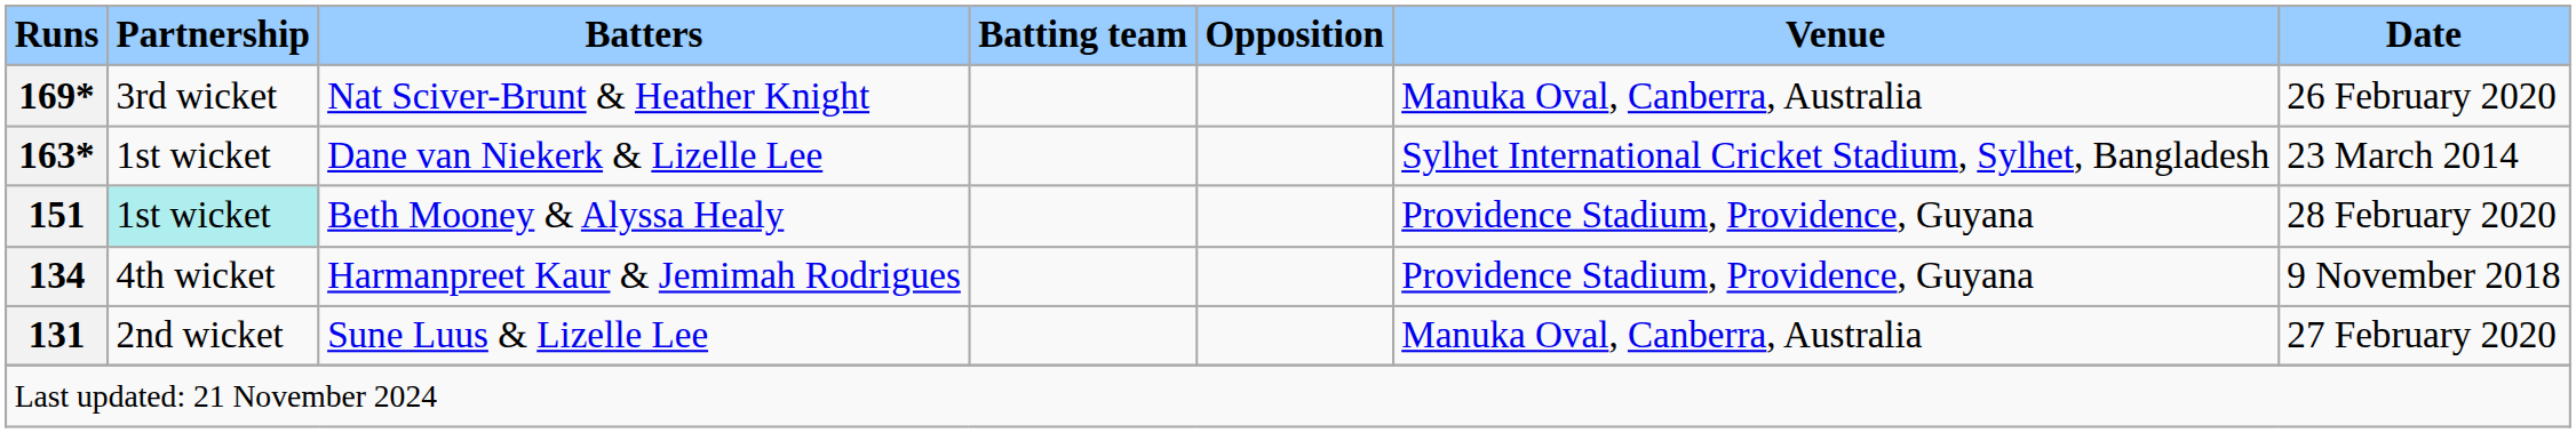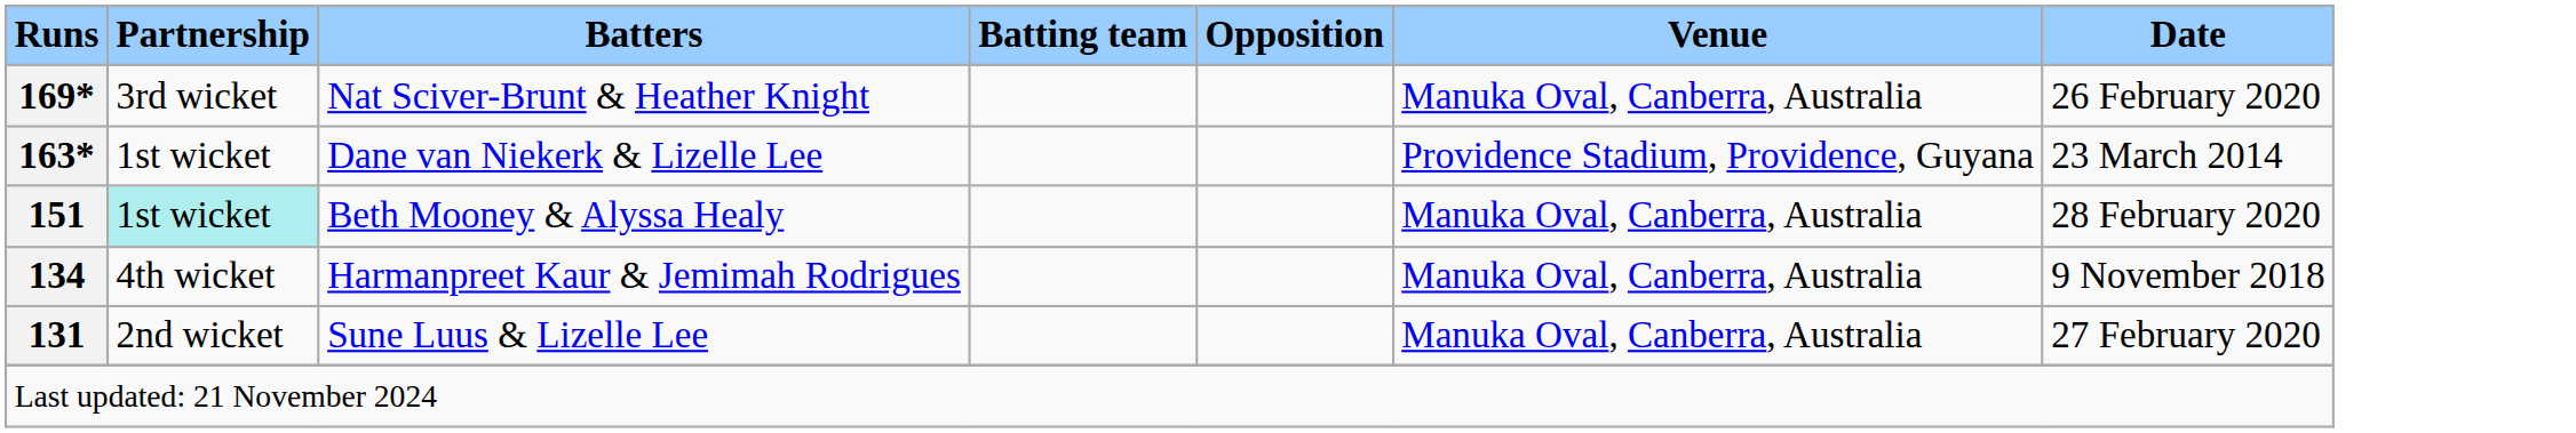Dane van Niekerk & Lizelle Lee | Venue: Sylhet International Cricket Stadium, Sylhet, Bangladesh -> Providence Stadium, Providence, Guyana
Beth Mooney & Alyssa Healy | Venue: Providence Stadium, Providence, Guyana -> Manuka Oval, Canberra, Australia
Harmanpreet Kaur & Jemimah Rodrigues | Venue: Providence Stadium, Providence, Guyana -> Manuka Oval, Canberra, Australia
